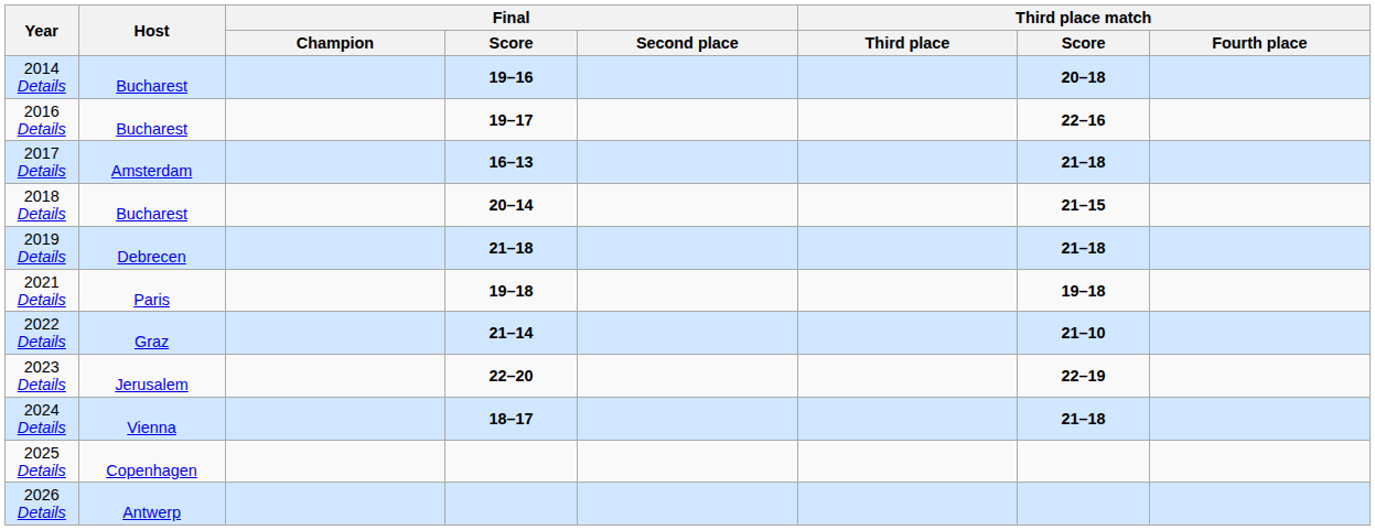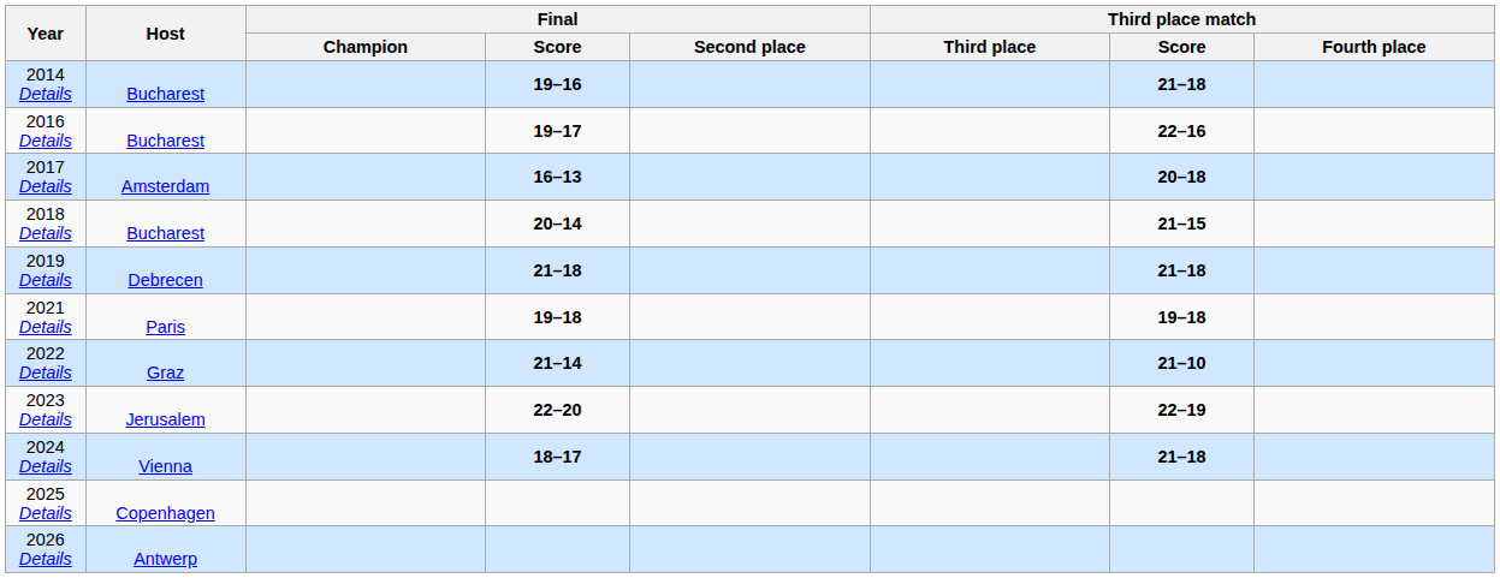2014 Details | Third place match / Score: 20–18 -> 21–18
2017 Details | Third place match / Score: 21–18 -> 20–18
